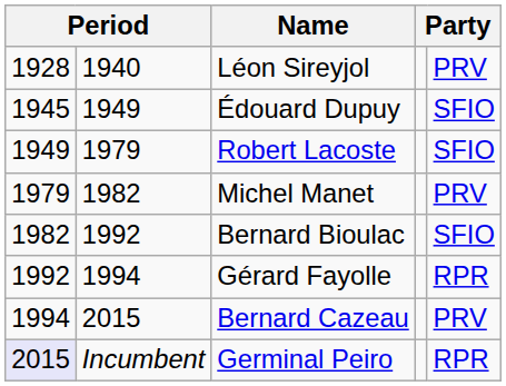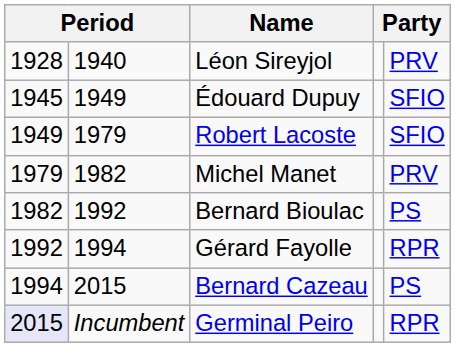Bernard Bioulac | column 5: SFIO -> PS
Bernard Cazeau | column 5: PRV -> PS
